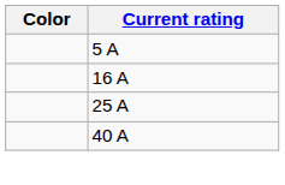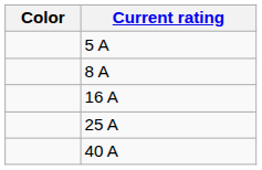+ row: 8 A
